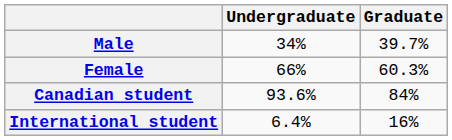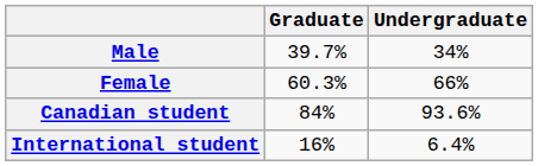columns swapped: Undergraduate <-> Graduate
